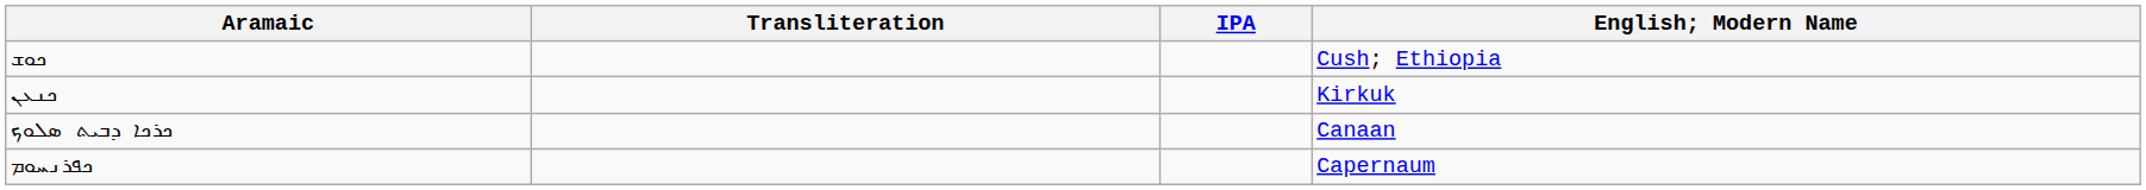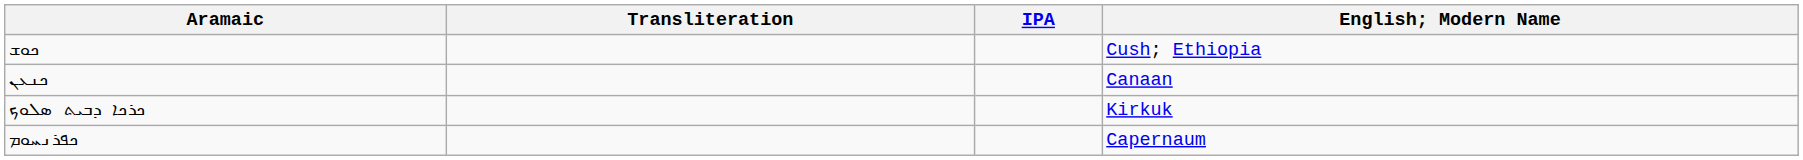ܟܢܥܢ | English; Modern Name: Kirkuk -> Canaan
ܟܪܟܐ ܕܒܝܬ ܣܠܘܟ | English; Modern Name: Canaan -> Kirkuk
